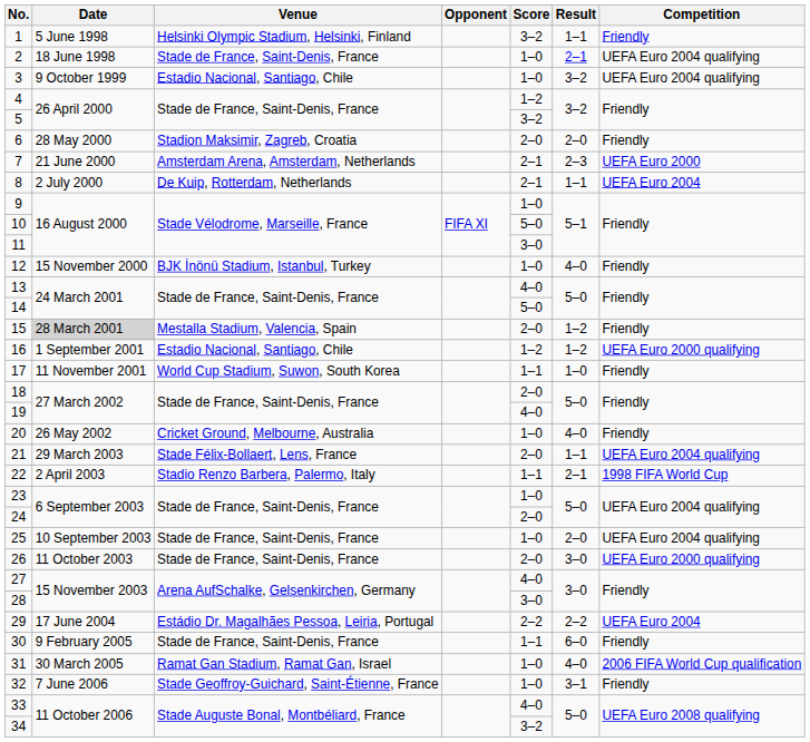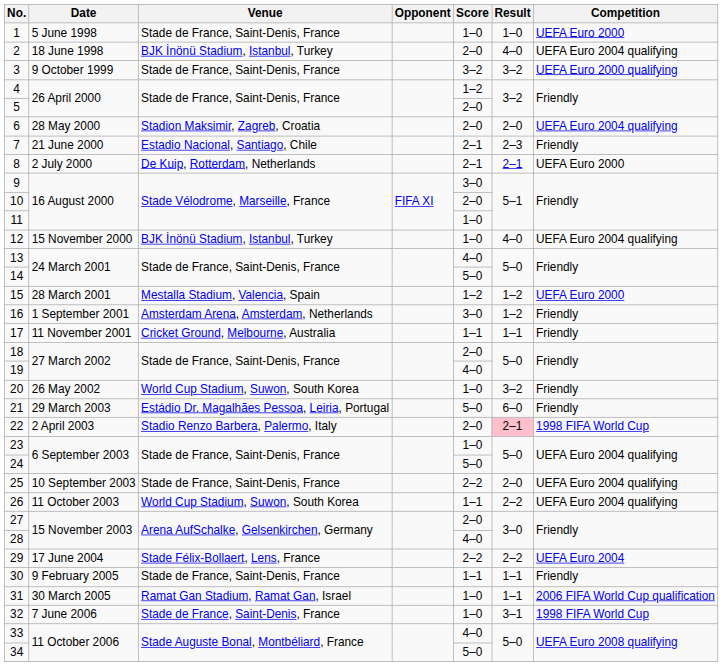1 | Venue: Helsinki Olympic Stadium, Helsinki, Finland -> Stade de France, Saint-Denis, France
1 | Score: 3–2 -> 1–0
1 | Result: 1–1 -> 1–0
1 | Competition: Friendly -> UEFA Euro 2000
2 | Venue: Stade de France, Saint-Denis, France -> BJK İnönü Stadium, Istanbul, Turkey
2 | Score: 1–0 -> 2–0
2 | Result: 2–1 -> 4–0
3 | Venue: Estadio Nacional, Santiago, Chile -> Stade de France, Saint-Denis, France
3 | Score: 1–0 -> 3–2
3 | Competition: UEFA Euro 2004 qualifying -> UEFA Euro 2000 qualifying
5 | Score: 3–2 -> 2–0
6 | Competition: Friendly -> UEFA Euro 2004 qualifying
7 | Venue: Amsterdam Arena, Amsterdam, Netherlands -> Estadio Nacional, Santiago, Chile
7 | Competition: UEFA Euro 2000 -> Friendly
8 | Result: 1–1 -> 2–1
8 | Competition: UEFA Euro 2004 -> UEFA Euro 2000
9 | Score: 1–0 -> 3–0
10 | Score: 5–0 -> 2–0
11 | Score: 3–0 -> 1–0
12 | Competition: Friendly -> UEFA Euro 2004 qualifying
15 | Date: lightgrey background -> no background
15 | Score: 2–0 -> 1–2
15 | Competition: Friendly -> UEFA Euro 2000
16 | Venue: Estadio Nacional, Santiago, Chile -> Amsterdam Arena, Amsterdam, Netherlands
16 | Score: 1–2 -> 3–0
16 | Competition: UEFA Euro 2000 qualifying -> Friendly
17 | Venue: World Cup Stadium, Suwon, South Korea -> Cricket Ground, Melbourne, Australia
17 | Result: 1–0 -> 1–1
20 | Venue: Cricket Ground, Melbourne, Australia -> World Cup Stadium, Suwon, South Korea
20 | Result: 4–0 -> 3–2
21 | Venue: Stade Félix-Bollaert, Lens, France -> Estádio Dr. Magalhães Pessoa, Leiria, Portugal
21 | Score: 2–0 -> 5–0
21 | Result: 1–1 -> 6–0
21 | Competition: UEFA Euro 2004 qualifying -> Friendly
22 | Score: 1–1 -> 2–0
22 | Result: no background -> pink background
24 | Score: 2–0 -> 5–0
25 | Score: 1–0 -> 2–2
26 | Venue: Stade de France, Saint-Denis, France -> World Cup Stadium, Suwon, South Korea
26 | Score: 2–0 -> 1–1
26 | Result: 3–0 -> 2–2
26 | Competition: UEFA Euro 2000 qualifying -> UEFA Euro 2004 qualifying
27 | Score: 4–0 -> 2–0
28 | Score: 3–0 -> 4–0
29 | Venue: Estádio Dr. Magalhães Pessoa, Leiria, Portugal -> Stade Félix-Bollaert, Lens, France
30 | Result: 6–0 -> 1–1
31 | Result: 4–0 -> 1–1
32 | Venue: Stade Geoffroy-Guichard, Saint-Étienne, France -> Stade de France, Saint-Denis, France
32 | Competition: Friendly -> 1998 FIFA World Cup
34 | Score: 3–2 -> 5–0
